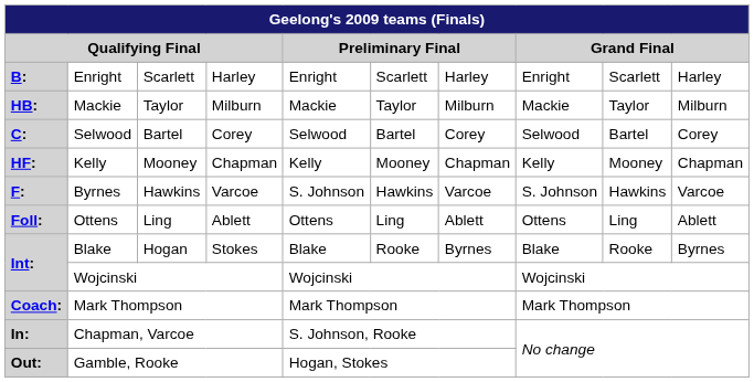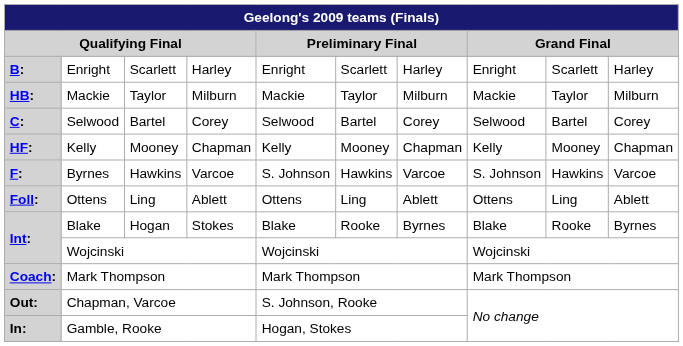Chapman, Varcoe | column 1: In: -> Out:
Gamble, Rooke | column 1: Out: -> In:
